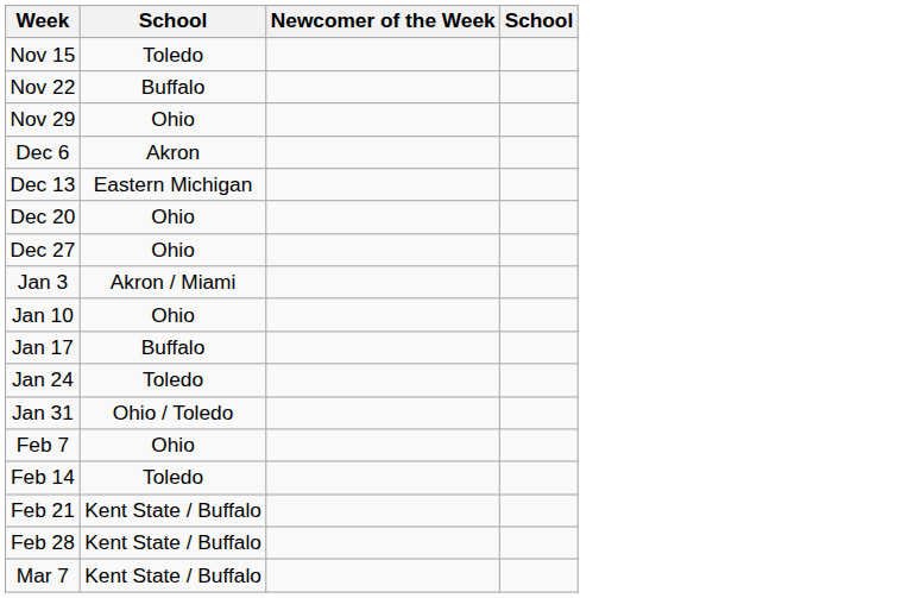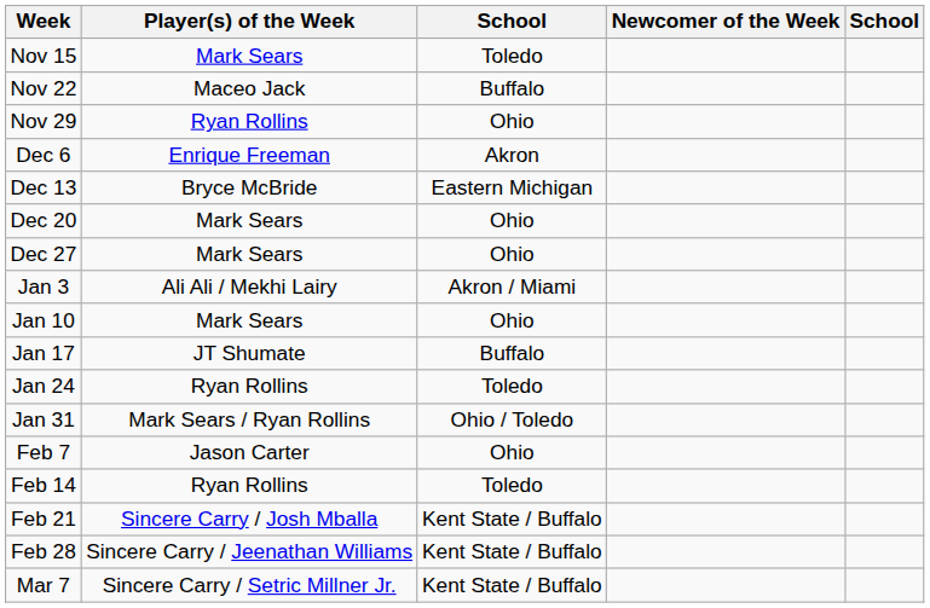+ column: Player(s) of the Week | Mark Sears | Maceo Jack | Ryan Rollins | Enrique Freeman | Bryce McBride | Mark Sears | Mark Sears | Ali Ali / Mekhi Lairy | Mark Sears | JT Shumate | Ryan Rollins | Mark Sears / Ryan Rollins | Jason Carter | Ryan Rollins | Sincere Carry / Josh Mballa | Sincere Carry / Jeenathan Williams | Sincere Carry / Setric Millner Jr.
